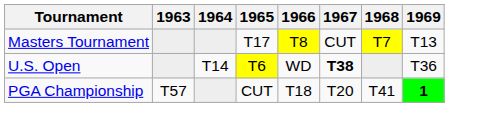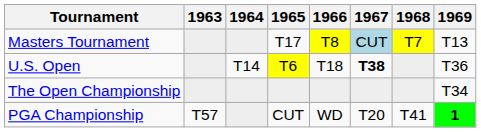Masters Tournament | 1967: no background -> lightblue background
U.S. Open | 1966: WD -> T18
+ row: The Open Championship | T34
PGA Championship | 1966: T18 -> WD
